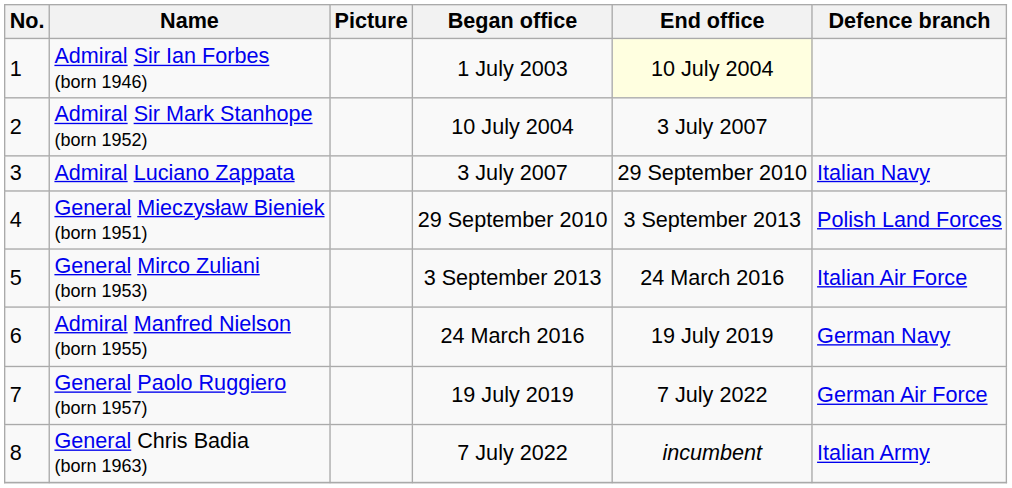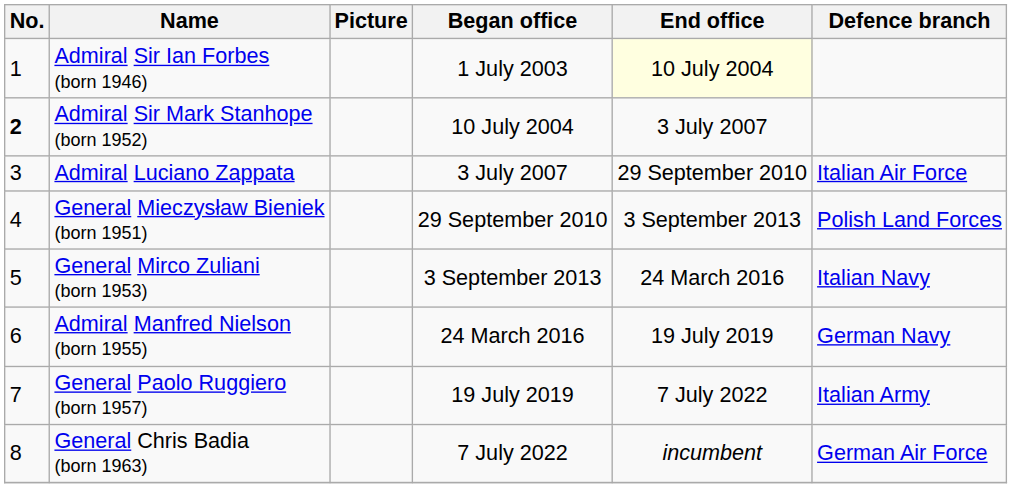Admiral Sir Mark Stanhope (born 1952) | No.: normal -> bold
Admiral Luciano Zappata | Defence branch: Italian Navy -> Italian Air Force
General Mirco Zuliani (born 1953) | Defence branch: Italian Air Force -> Italian Navy
General Paolo Ruggiero (born 1957) | Defence branch: German Air Force -> Italian Army
General Chris Badia (born 1963) | Defence branch: Italian Army -> German Air Force
